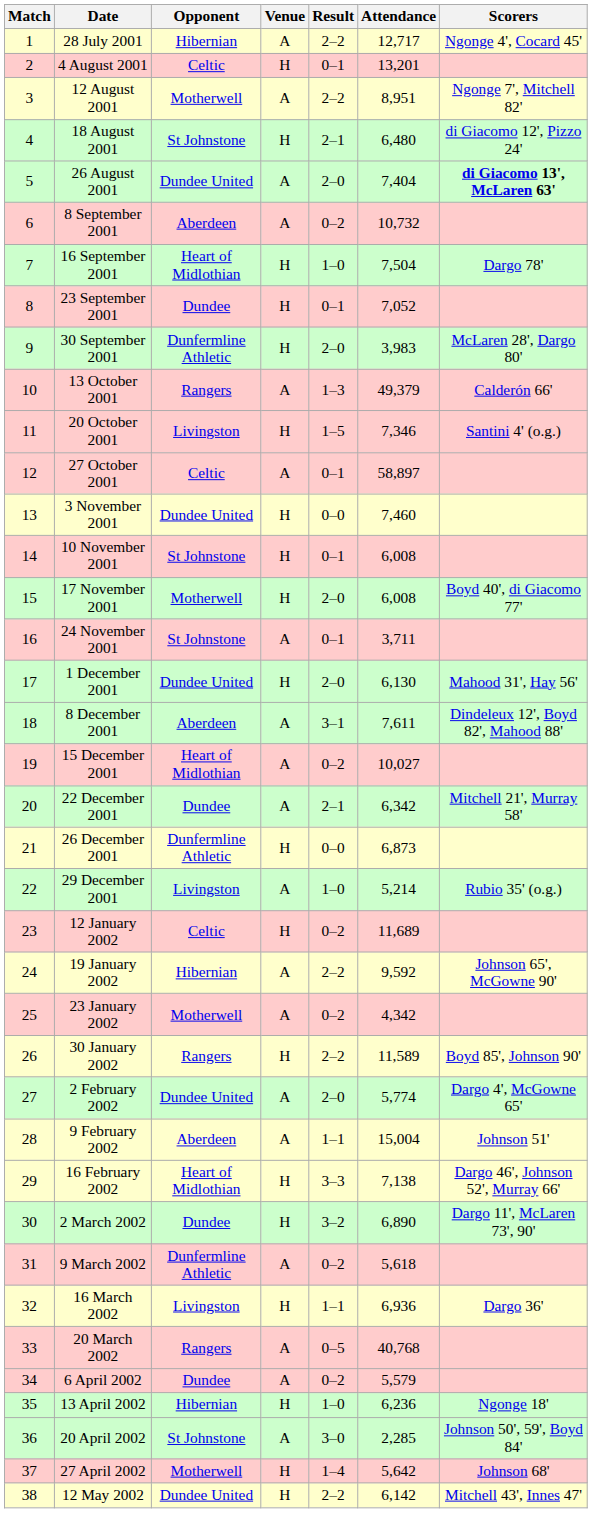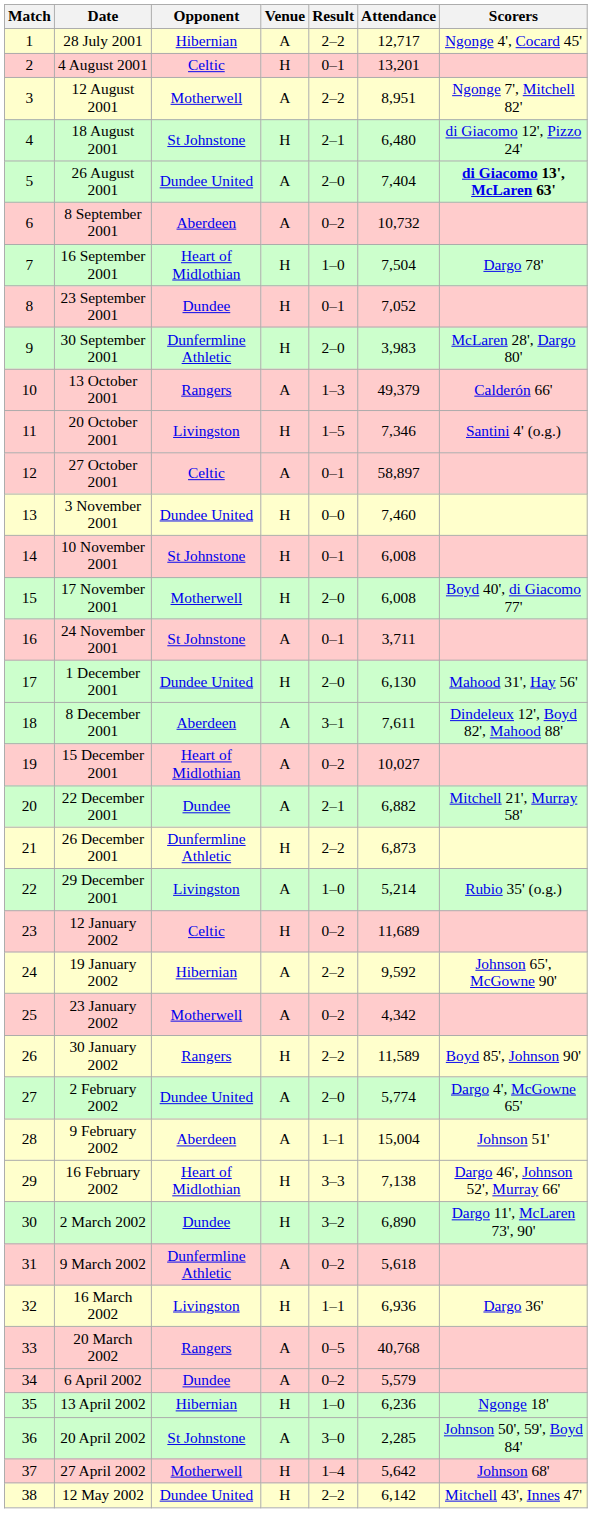22 December 2001 | Attendance: 6,342 -> 6,882
26 December 2001 | Result: 0–0 -> 2–2
